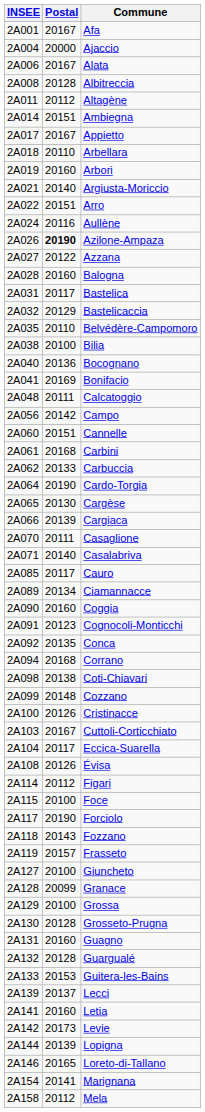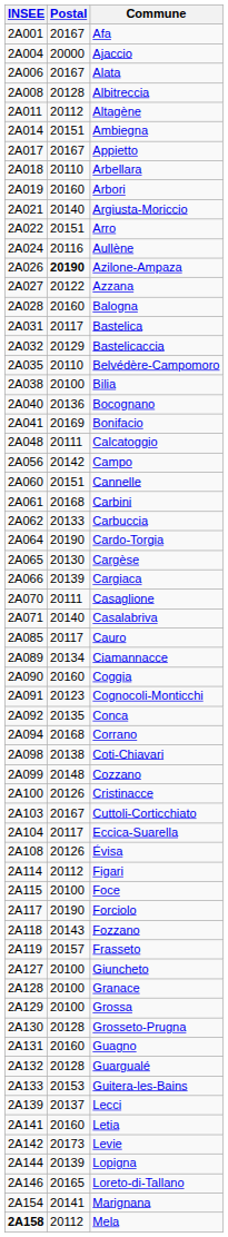Granace | Postal: 20099 -> 20100
Mela | INSEE: normal -> bold
